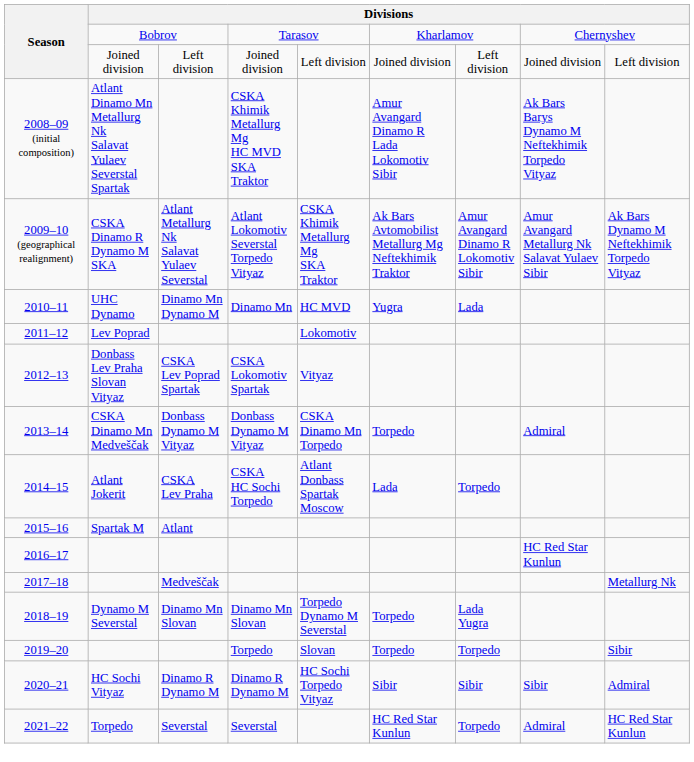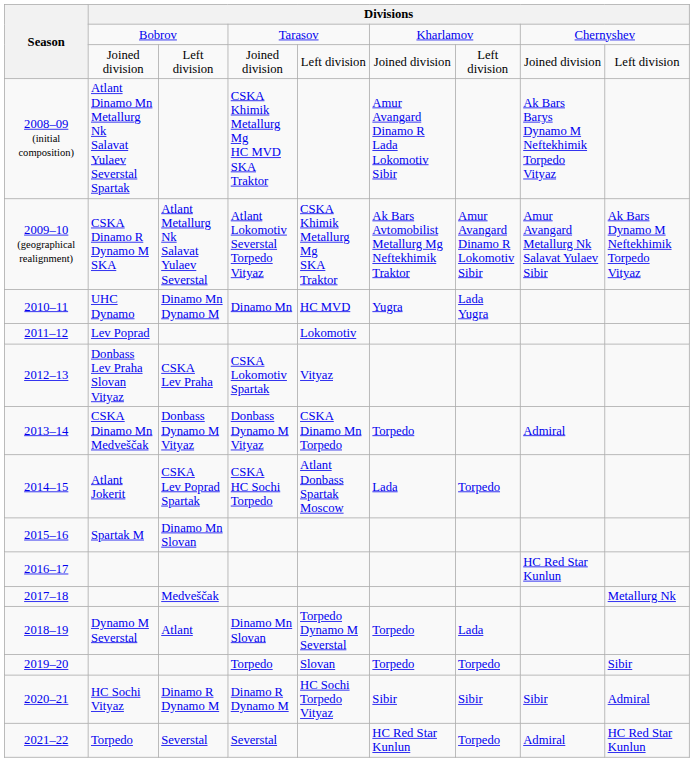2010–11 | column 7: Lada -> Lada Yugra
2012–13 | column 3: CSKA Lev Poprad Spartak -> CSKA Lev Praha
2014–15 | column 3: CSKA Lev Praha -> CSKA Lev Poprad Spartak
2015–16 | column 3: Atlant -> Dinamo Mn Slovan
2018–19 | column 3: Dinamo Mn Slovan -> Atlant
2018–19 | column 7: Lada Yugra -> Lada
